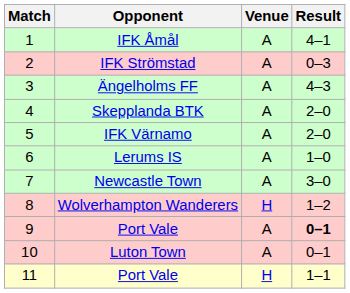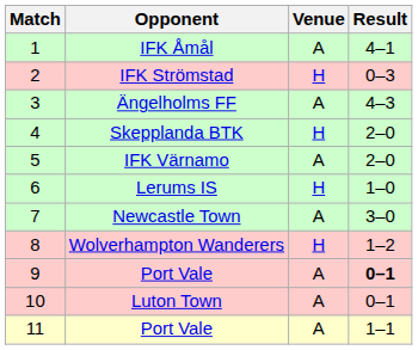IFK Strömstad | Venue: A -> H
Skepplanda BTK | Venue: A -> H
Lerums IS | Venue: A -> H
11 / Port Vale | Venue: H -> A
